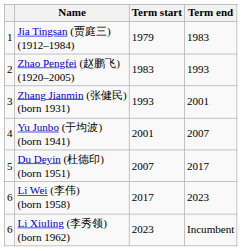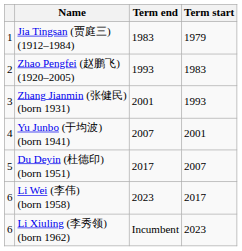columns swapped: Term start <-> Term end
